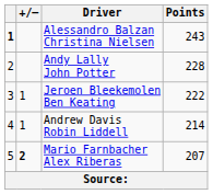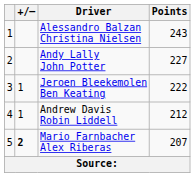Alessandro Balzan Christina Nielsen | column 1: bold -> normal
Andy Lally John Potter | Points: 228 -> 227
Andrew Davis Robin Liddell | Points: 214 -> 212
